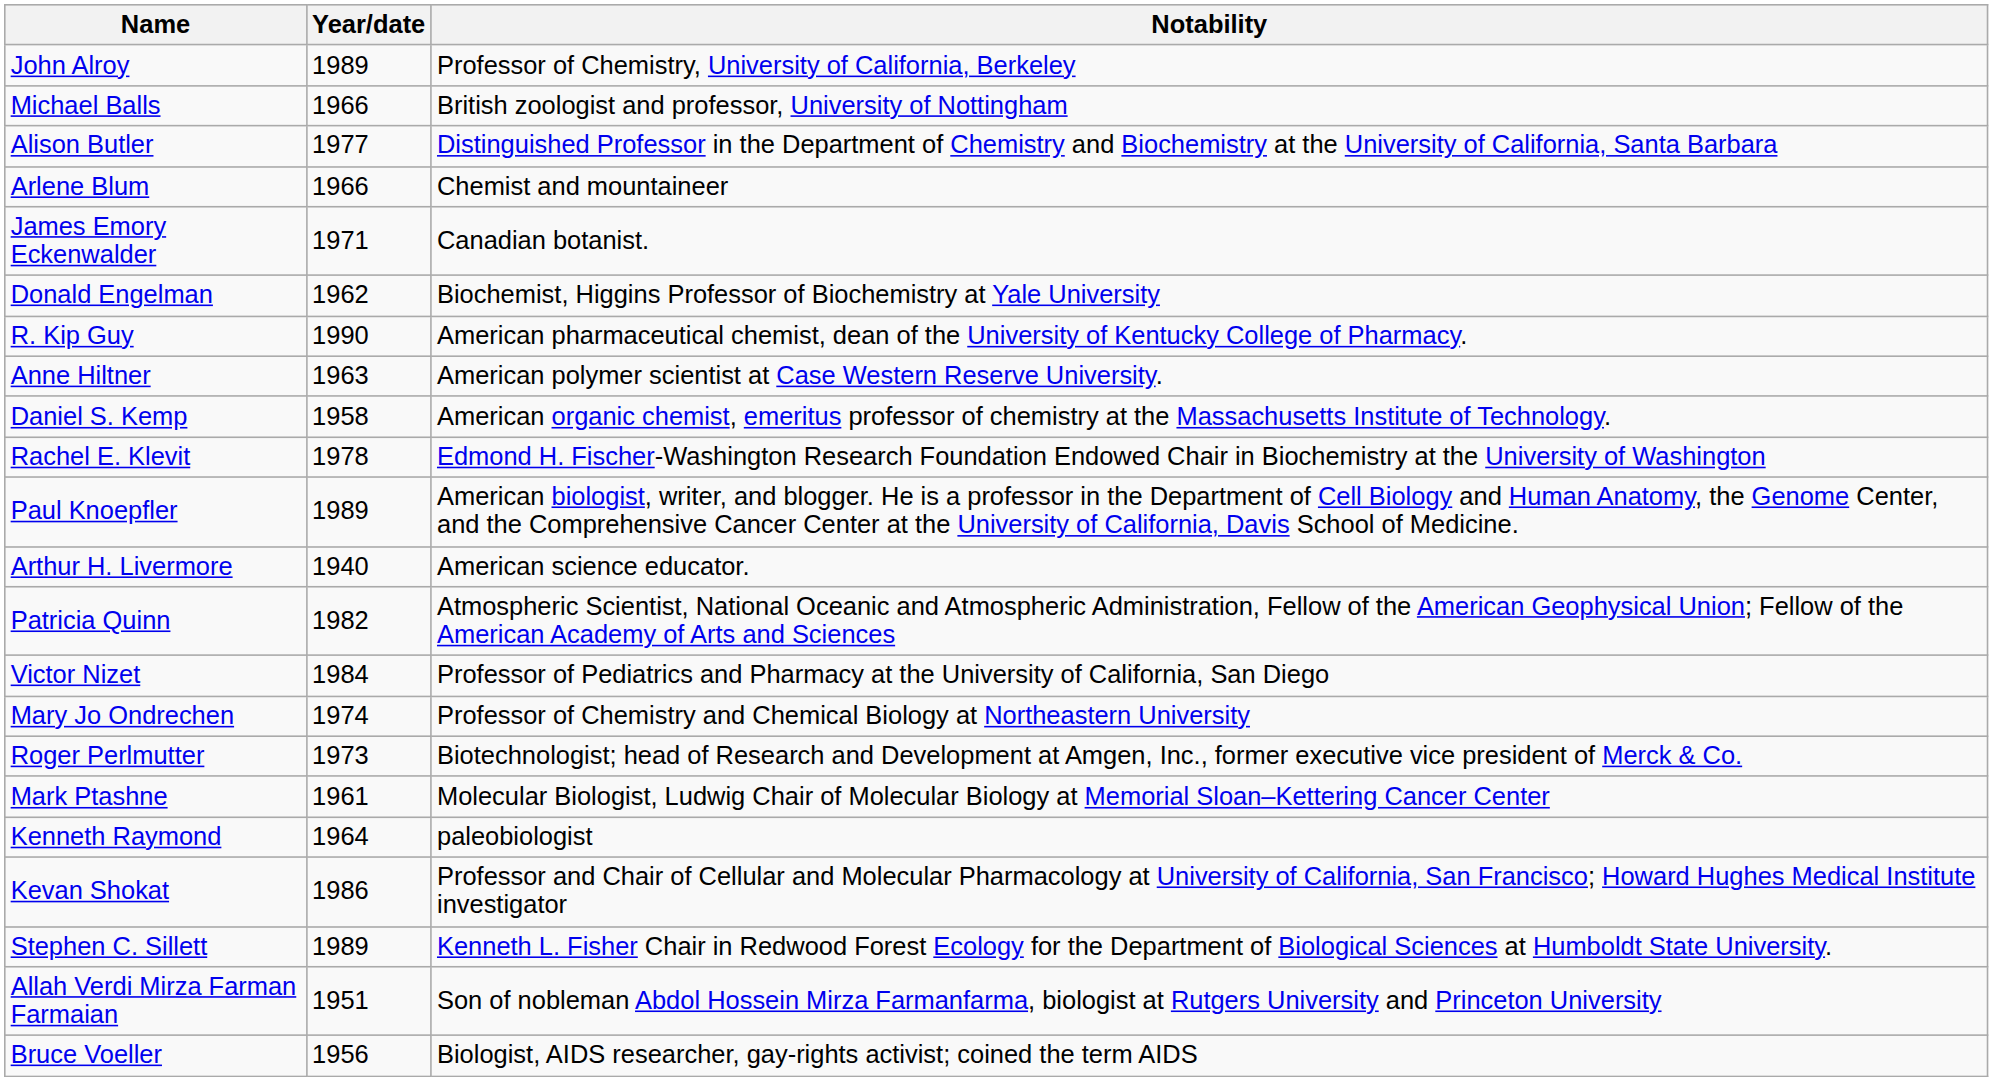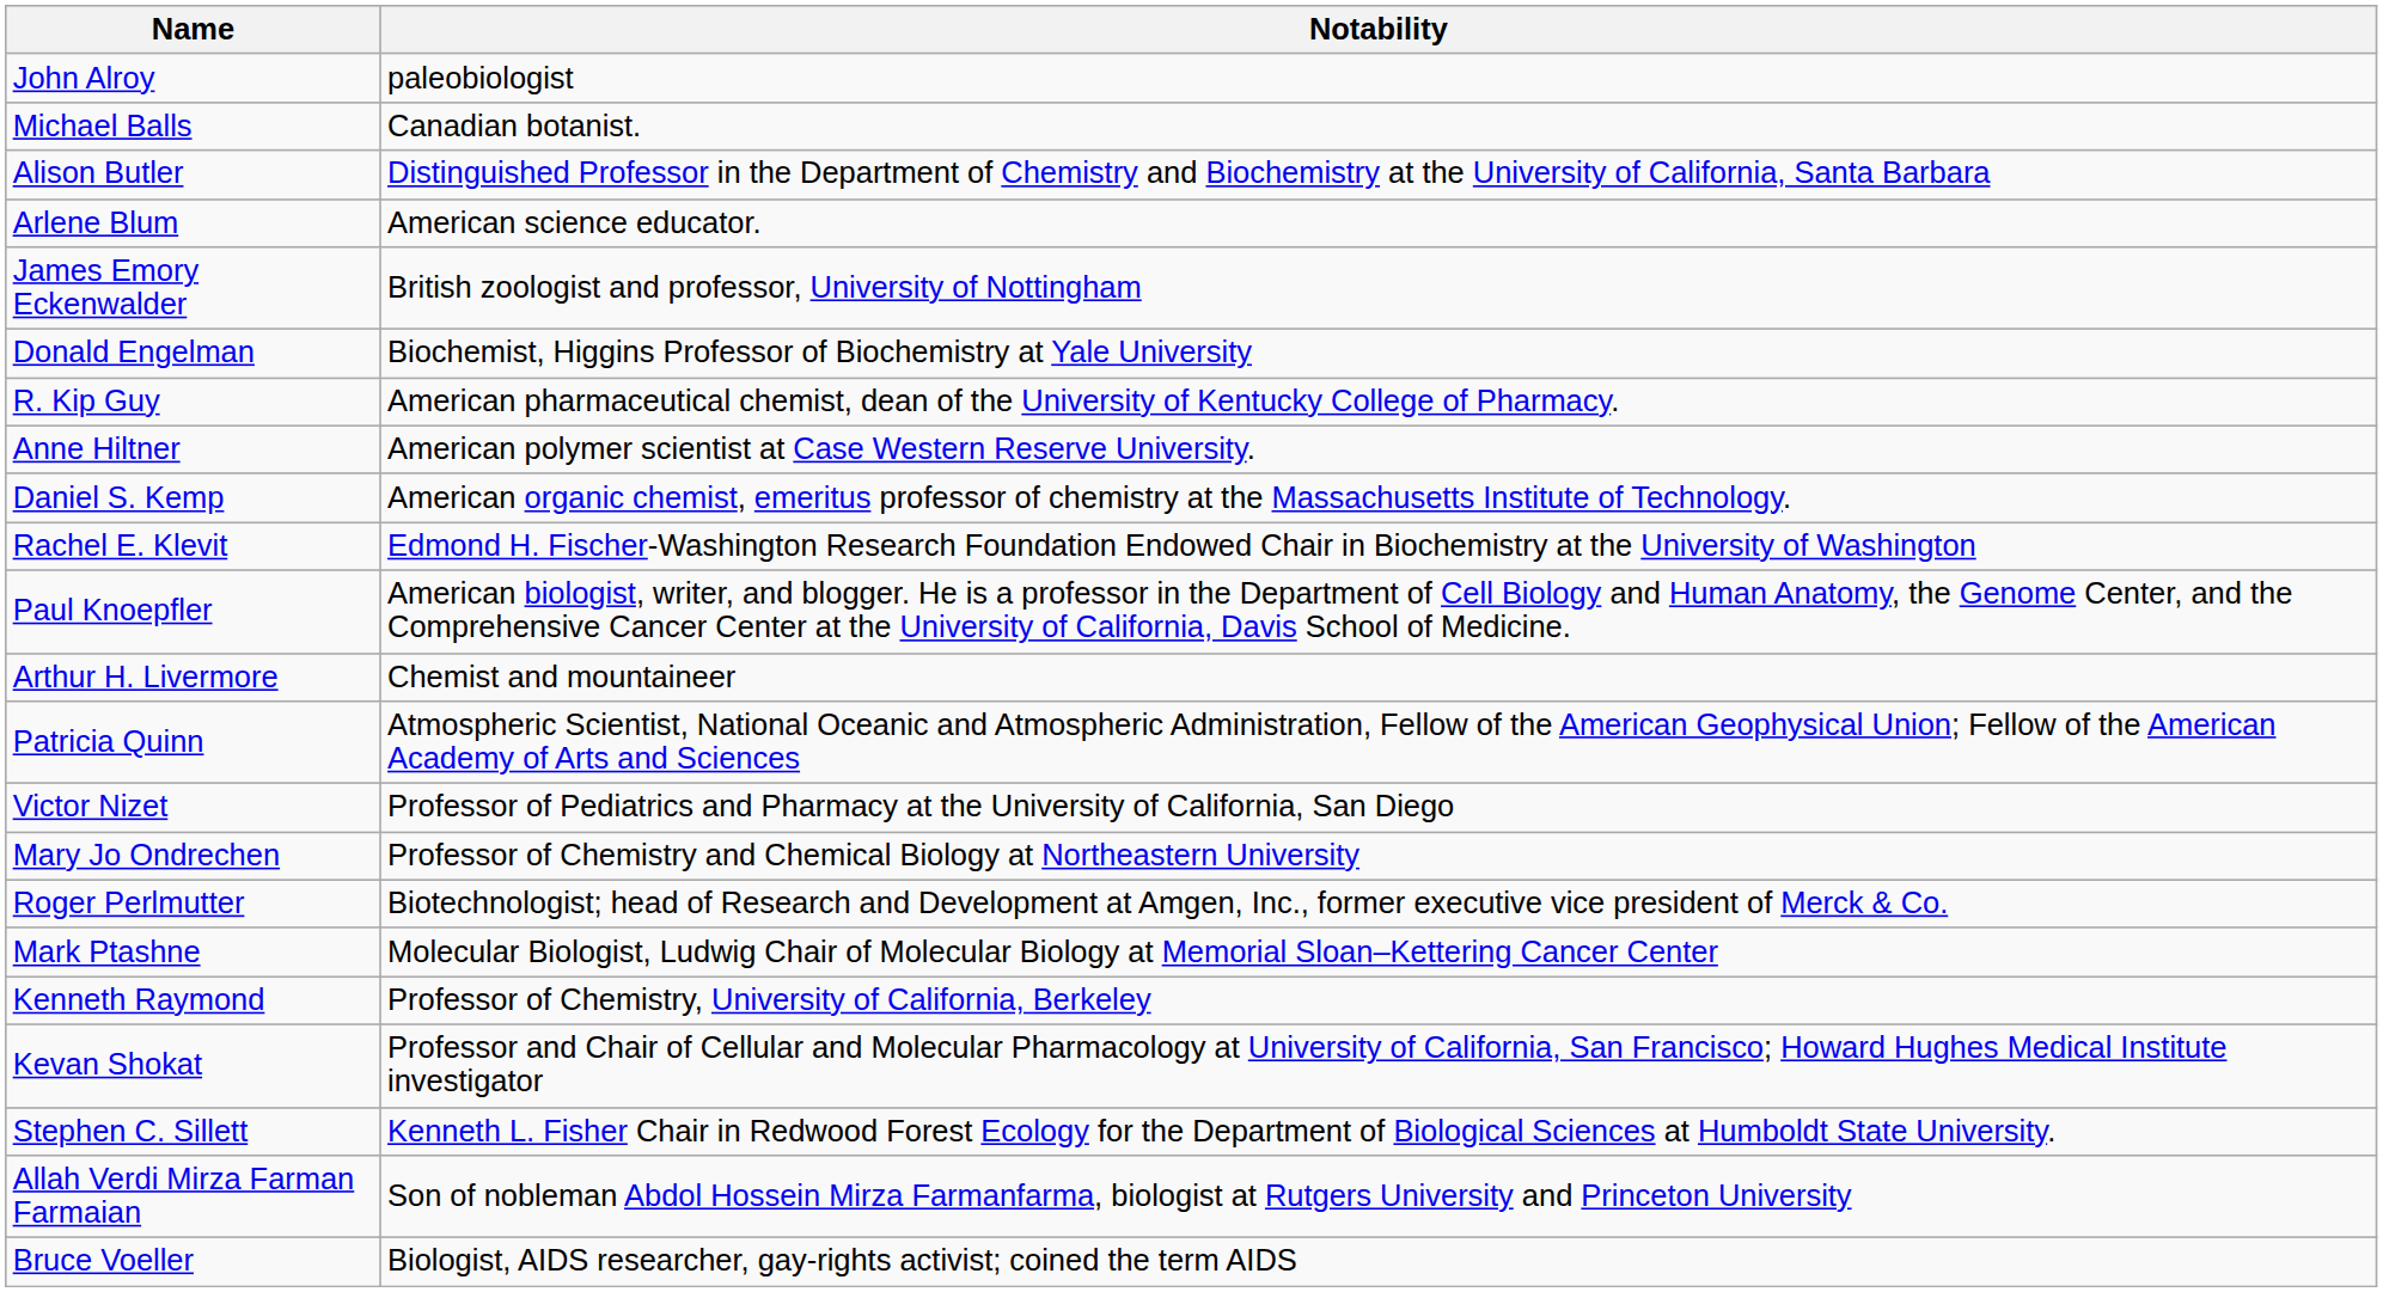- column: Year/date | 1989 | 1966 | 1977 | 1966 | 1971 | 1962 | 1990 | 1963 | 1958 | 1978 | 1989 | 1940 | 1982 | 1984 | 1974 | 1973 | 1961 | 1964 | 1986 | 1989 | 1951 | 1956
John Alroy | Notability: Professor of Chemistry, University of California, Berkeley -> paleobiologist
Michael Balls | Notability: British zoologist and professor, University of Nottingham -> Canadian botanist.
Arlene Blum | Notability: Chemist and mountaineer -> American science educator.
James Emory Eckenwalder | Notability: Canadian botanist. -> British zoologist and professor, University of Nottingham
Arthur H. Livermore | Notability: American science educator. -> Chemist and mountaineer
Kenneth Raymond | Notability: paleobiologist -> Professor of Chemistry, University of California, Berkeley
